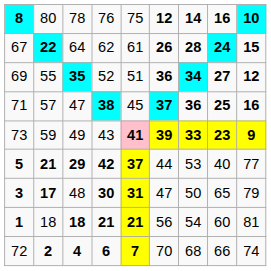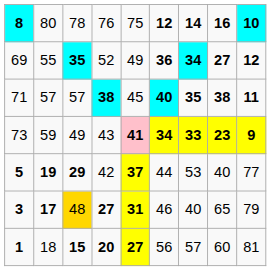- row: 67 | 22 | 64 | 62 | 61 | 26 | 28 | 24 | 15
69 | column 5: 51 -> 49
71 | column 3: 47 -> 57
71 | column 6: 37 -> 40
71 | column 7: 36 -> 35
71 | column 8: 25 -> 38
71 | column 9: 16 -> 11
73 | column 6: 39 -> 34
5 | column 2: 21 -> 19
5 | column 4: bold -> normal
3 | column 3: no background -> gold background
3 | column 4: 30 -> 27
3 | column 6: 47 -> 46
3 | column 7: 50 -> 40
1 | column 3: 18 -> 15
1 | column 4: 21 -> 20
1 | column 5: 21 -> 27
1 | column 7: 54 -> 57
- row: 72 | 2 | 4 | 6 | 7 | 70 | 68 | 66 | 74
